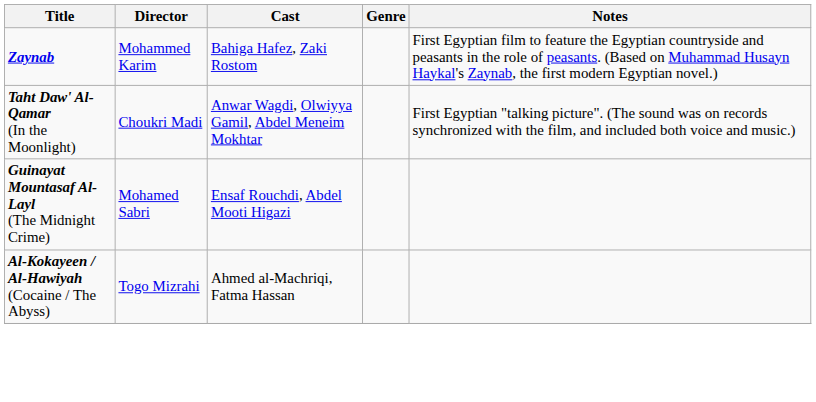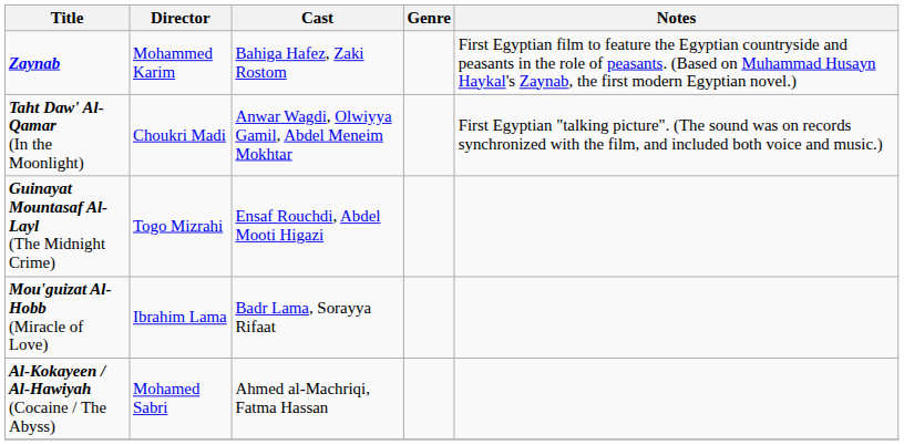Guinayat Mountasaf Al-Layl (The Midnight Crime) | Director: Mohamed Sabri -> Togo Mizrahi
+ row: Mou'guizat Al-Hobb (Miracle of Love) | Ibrahim Lama | Badr Lama, Sorayya Rifaat
Al-Kokayeen / Al-Hawiyah (Cocaine / The Abyss) | Director: Togo Mizrahi -> Mohamed Sabri
